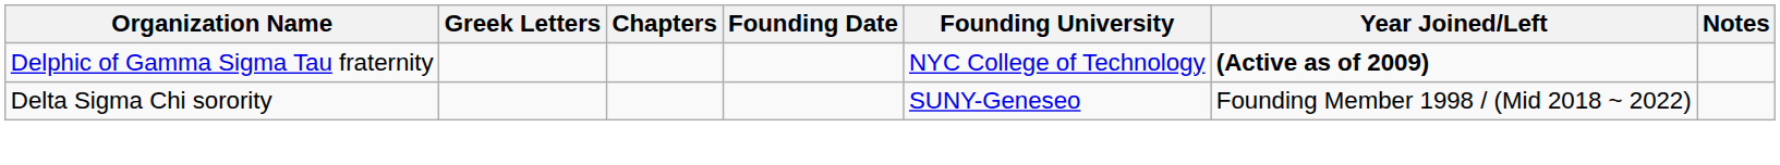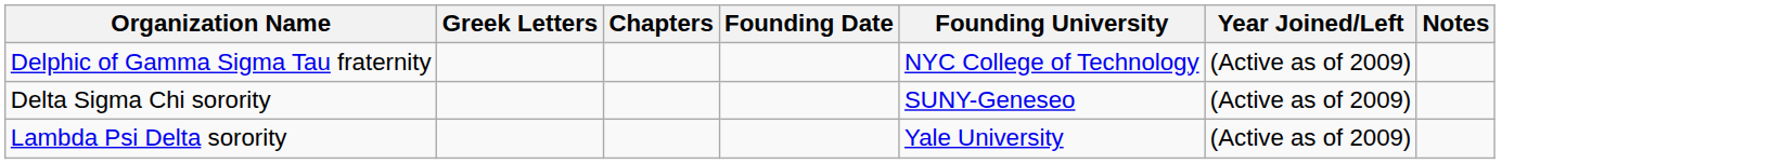Delphic of Gamma Sigma Tau fraternity | Year Joined/Left: bold -> normal
Delta Sigma Chi sorority | Year Joined/Left: Founding Member 1998 / (Mid 2018 ~ 2022) -> (Active as of 2009)
+ row: Lambda Psi Delta sorority | Yale University | (Active as of 2009)
